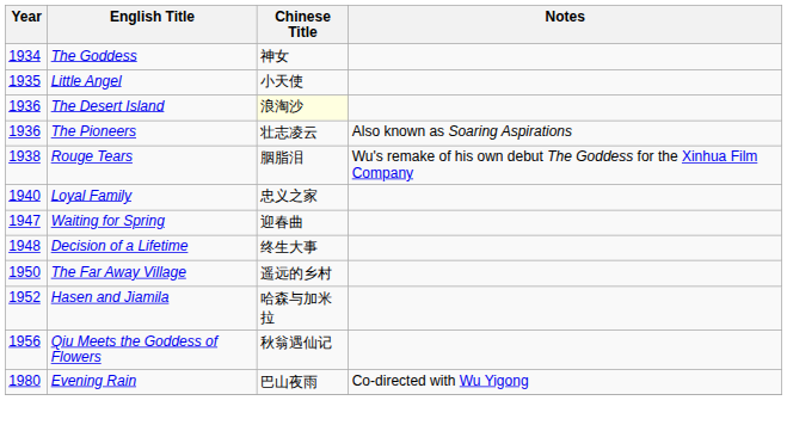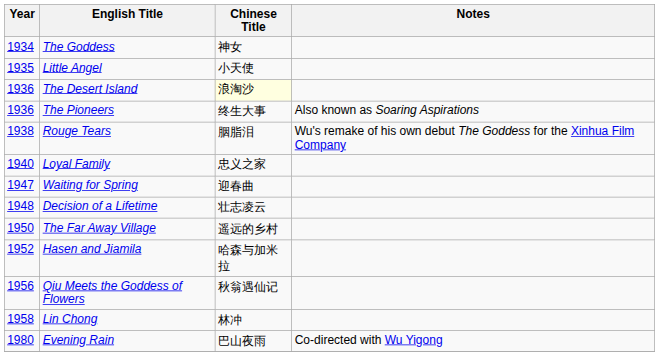The Pioneers | Chinese Title: 壮志凌云 -> 终生大事
Decision of a Lifetime | Chinese Title: 终生大事 -> 壮志凌云
+ row: 1958 | Lin Chong | 林冲
